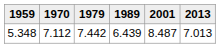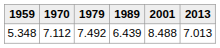5.348 | 1979: 7.442 -> 7.492
5.348 | 2001: 8.487 -> 8.488
